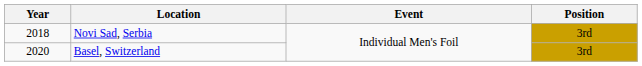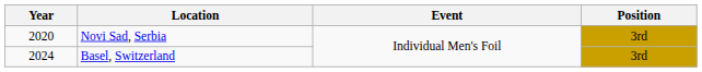Novi Sad, Serbia | Year: 2018 -> 2020
Basel, Switzerland | Year: 2020 -> 2024
